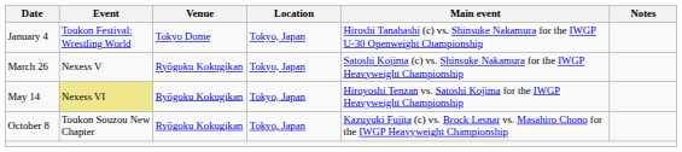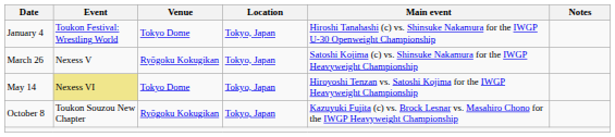May 14 | Venue: Ryōgoku Kokugikan -> Tokyo Dome
